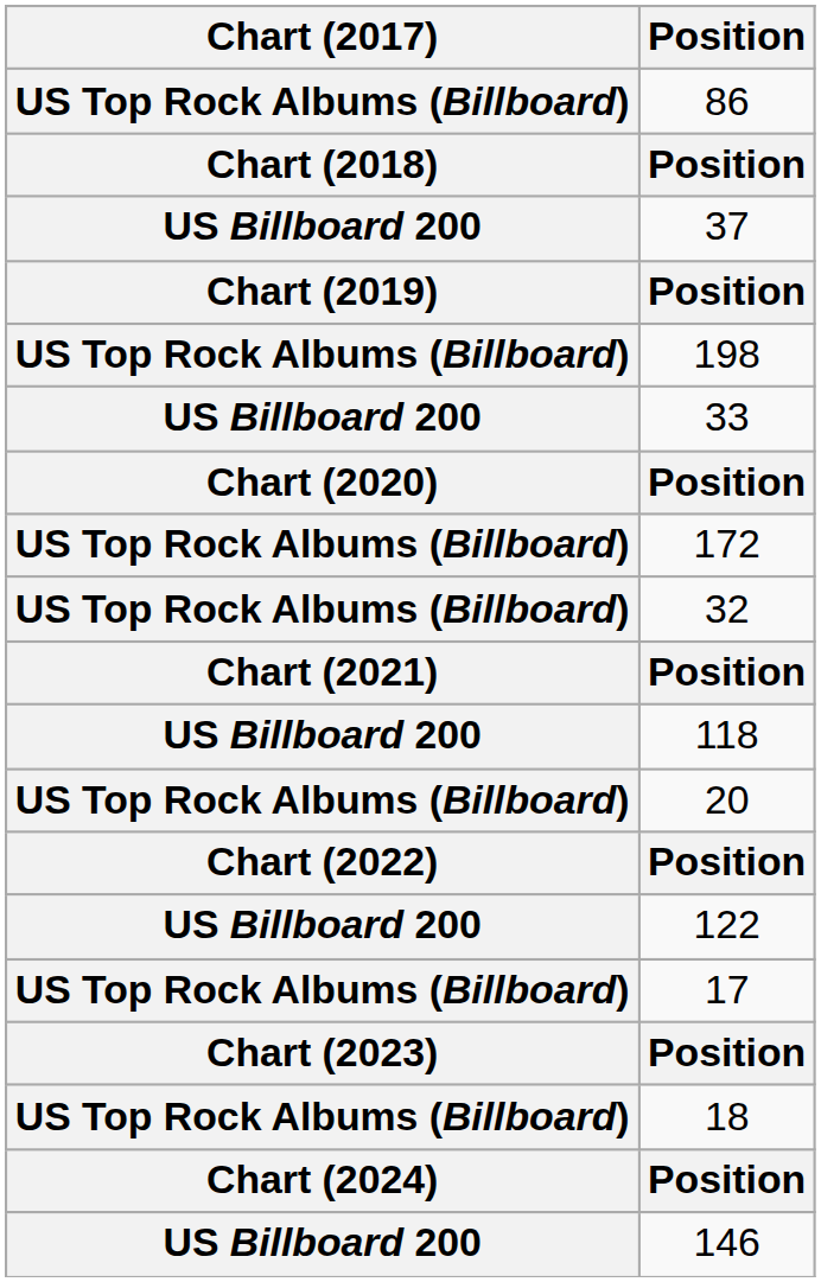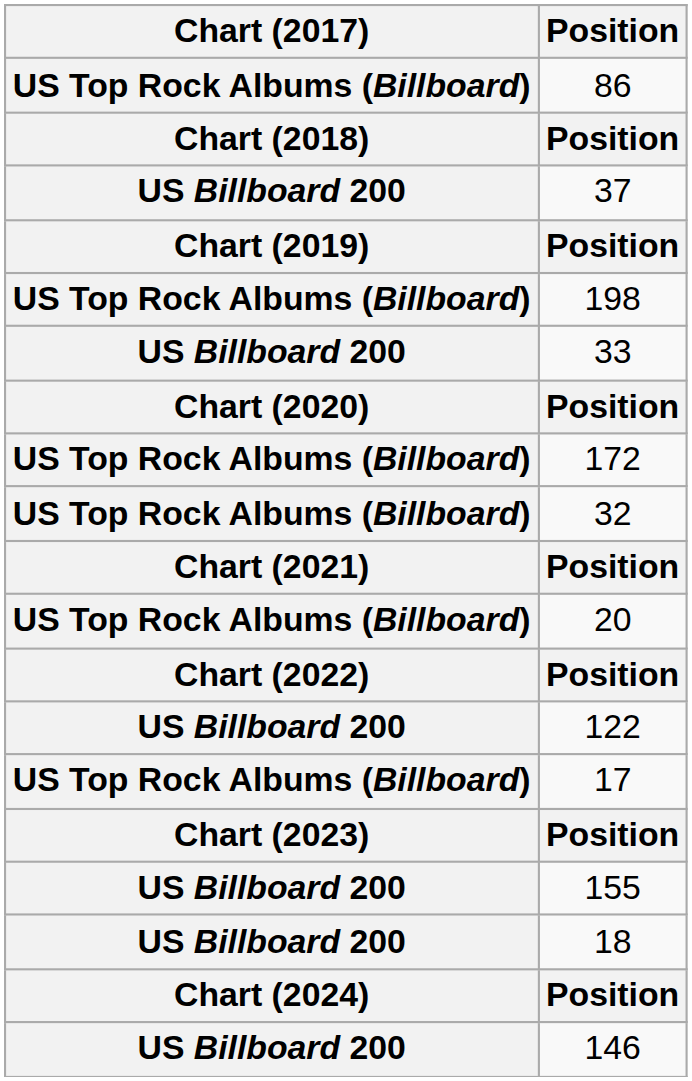- row: US Billboard 200 | 118
+ row: US Billboard 200 | 155
18 | Chart (2017): US Top Rock Albums (Billboard) -> US Billboard 200
